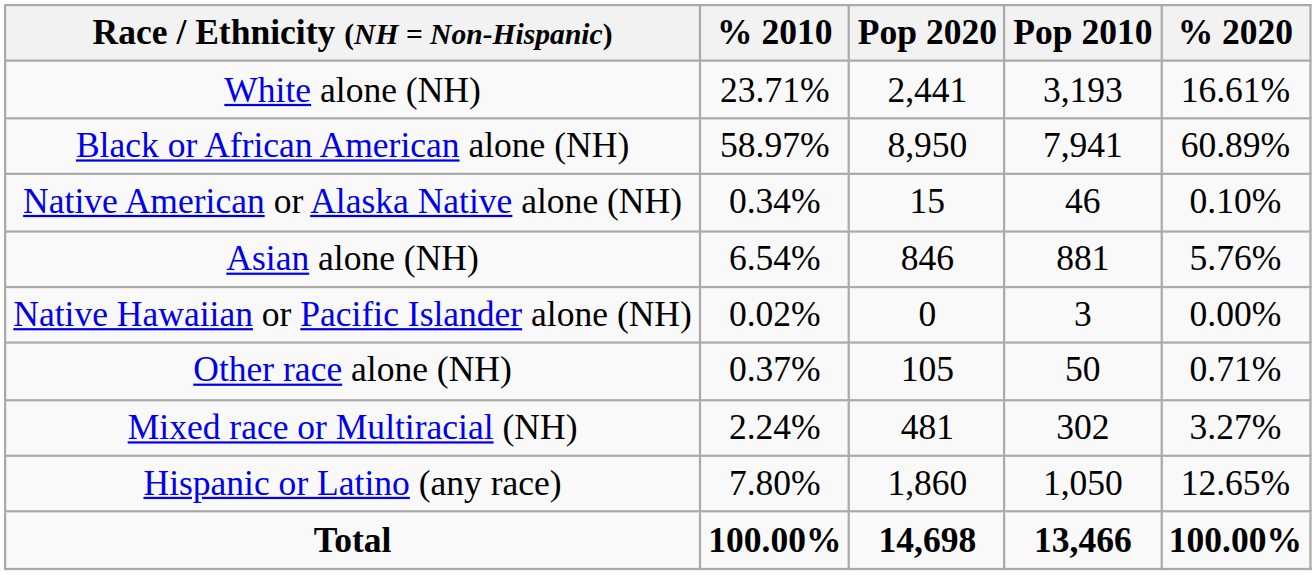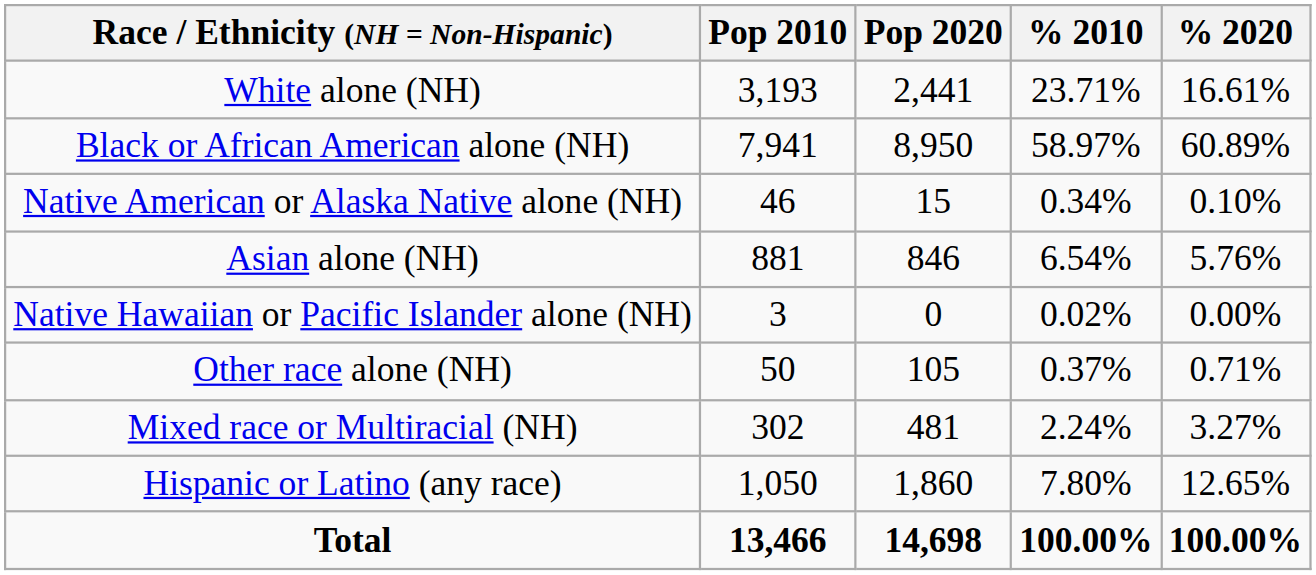columns swapped: Pop 2010 <-> % 2010
